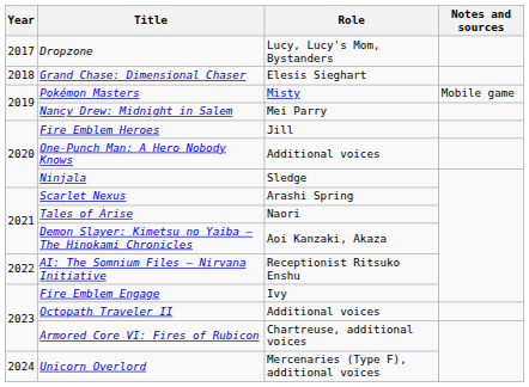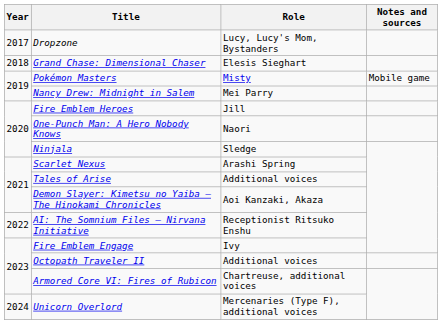One-Punch Man: A Hero Nobody Knows | Role: Additional voices -> Naori
Tales of Arise | Role: Naori -> Additional voices
